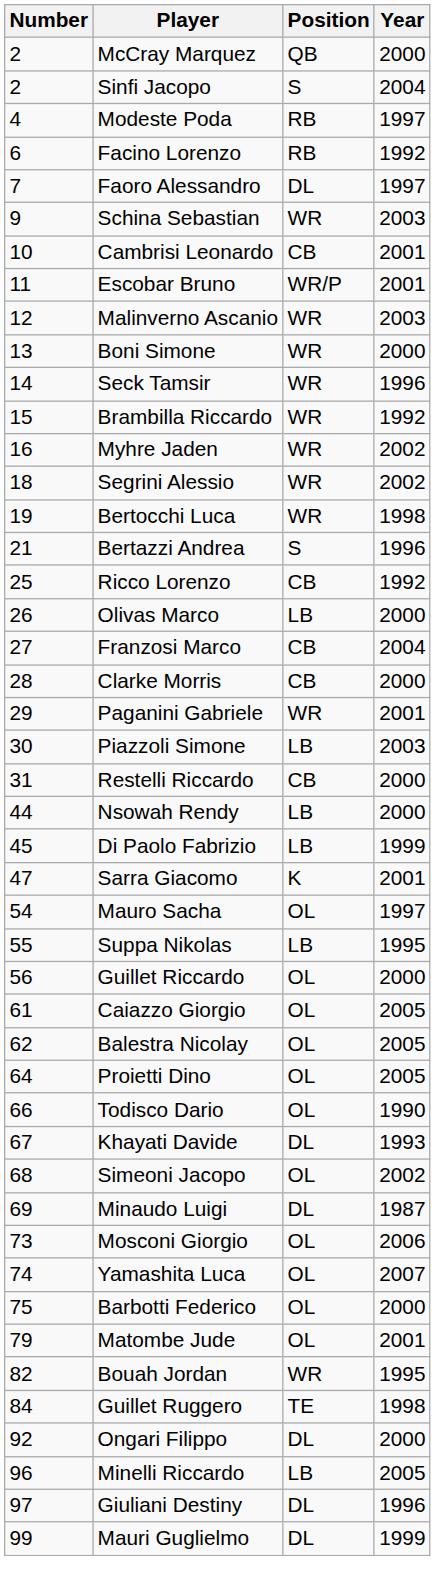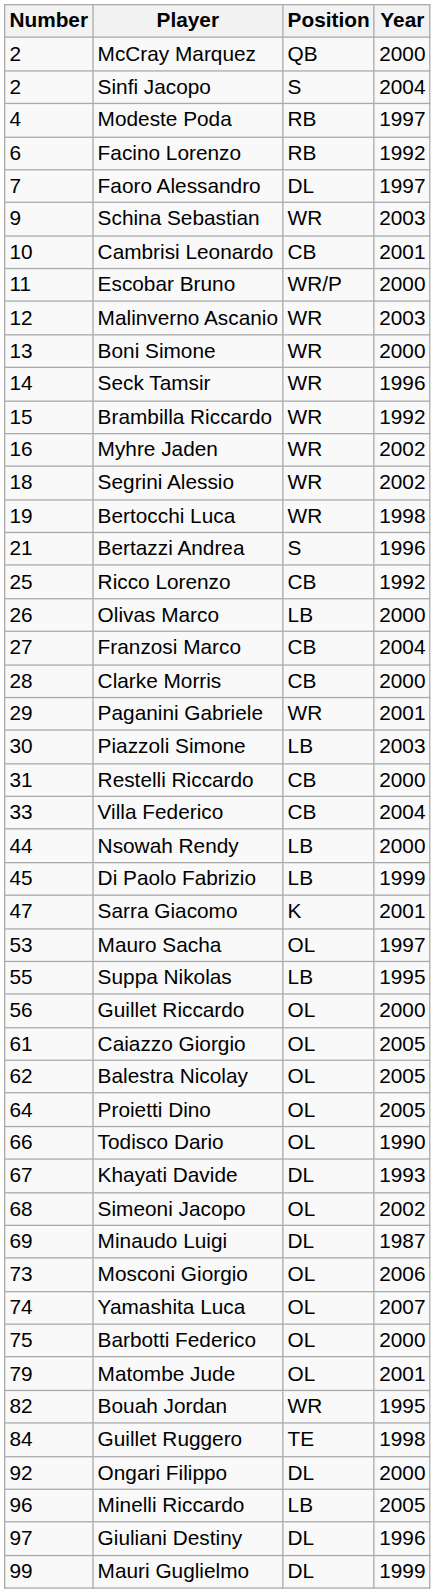Escobar Bruno | Year: 2001 -> 2000
+ row: 33 | Villa Federico | CB | 2004
Mauro Sacha | Number: 54 -> 53
